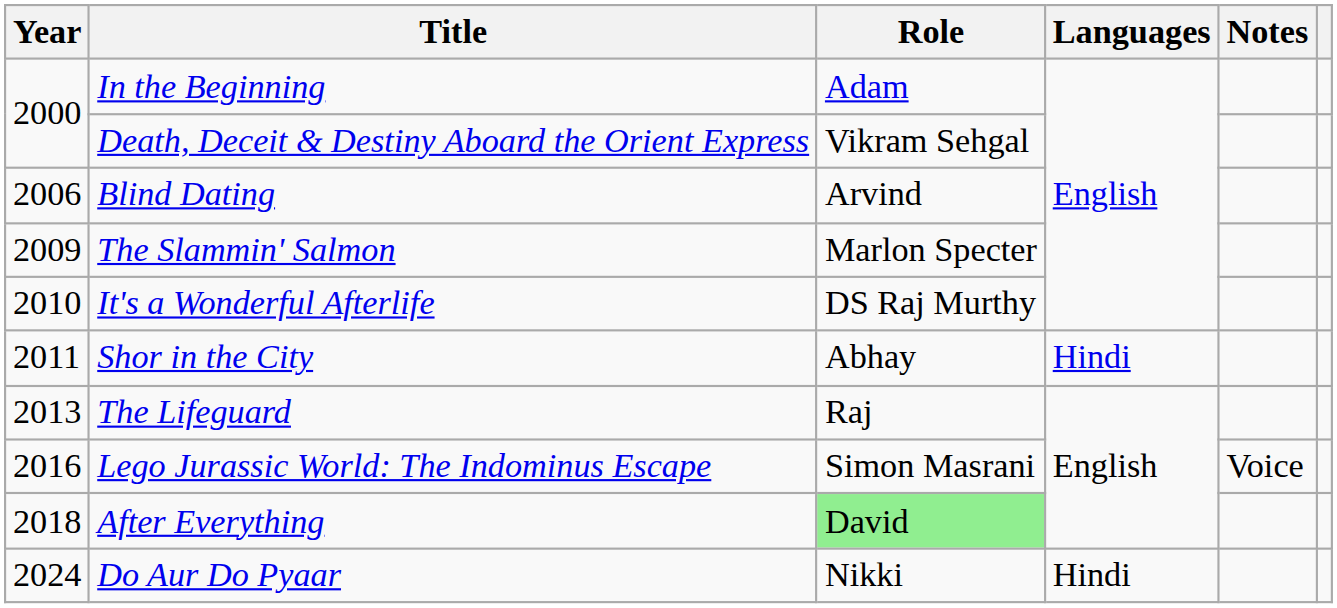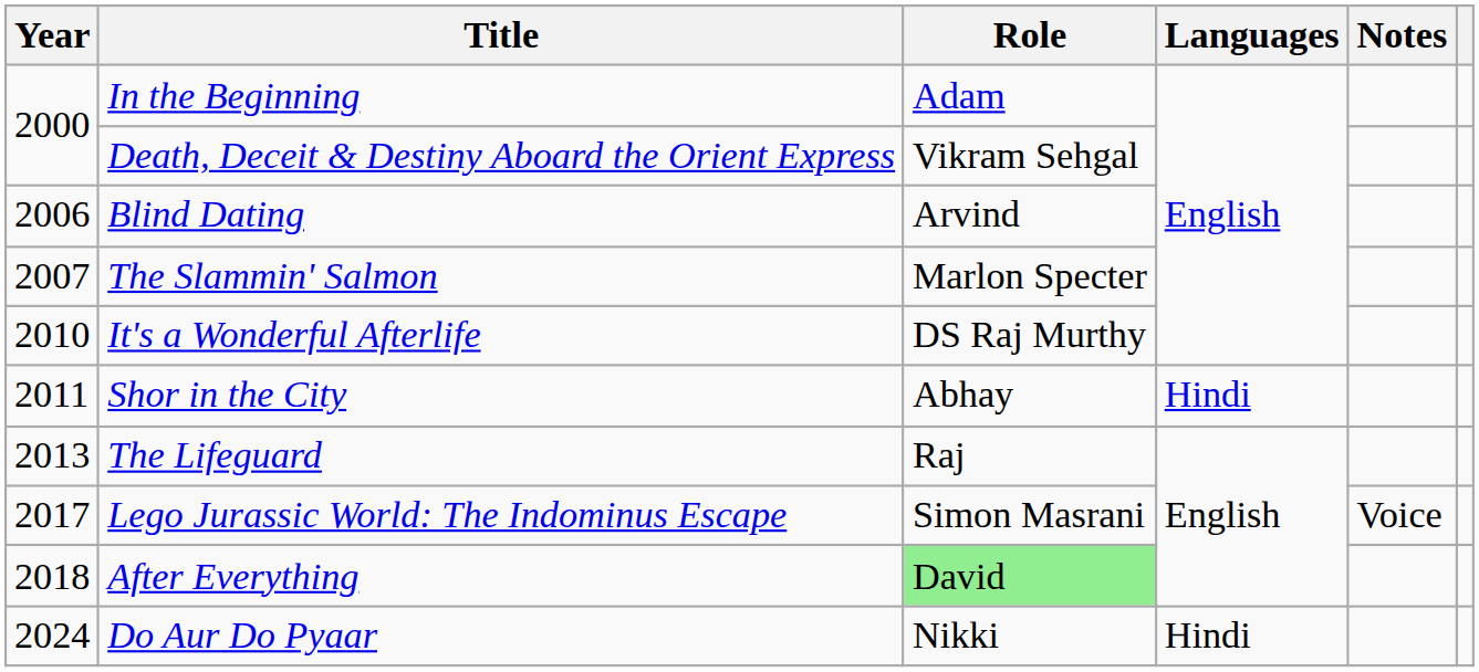The Slammin' Salmon | Year: 2009 -> 2007
Lego Jurassic World: The Indominus Escape | Year: 2016 -> 2017
